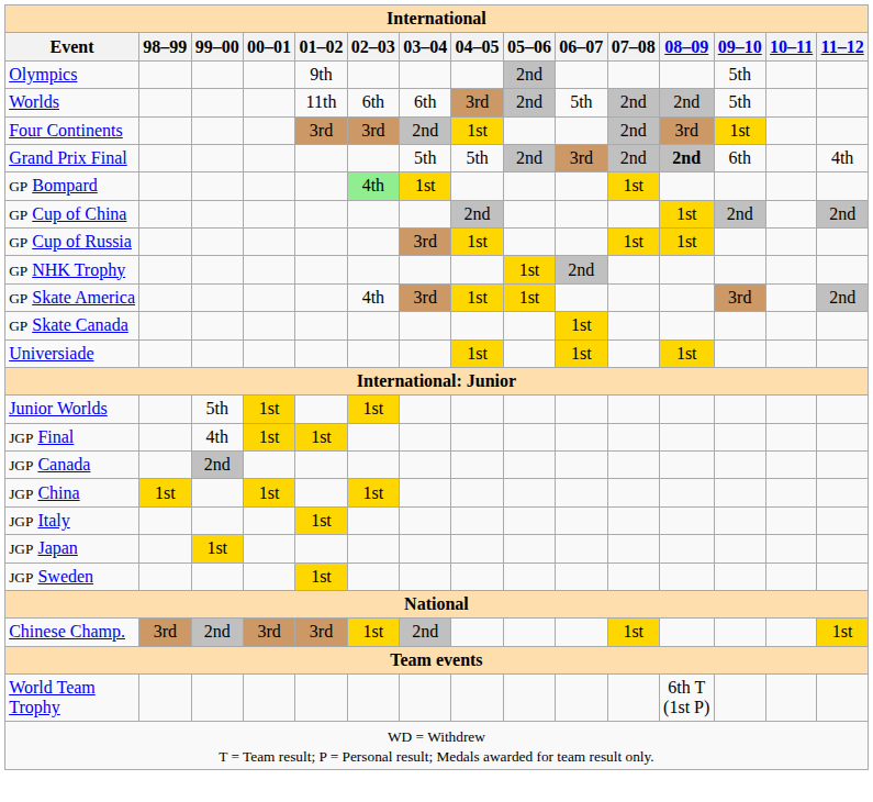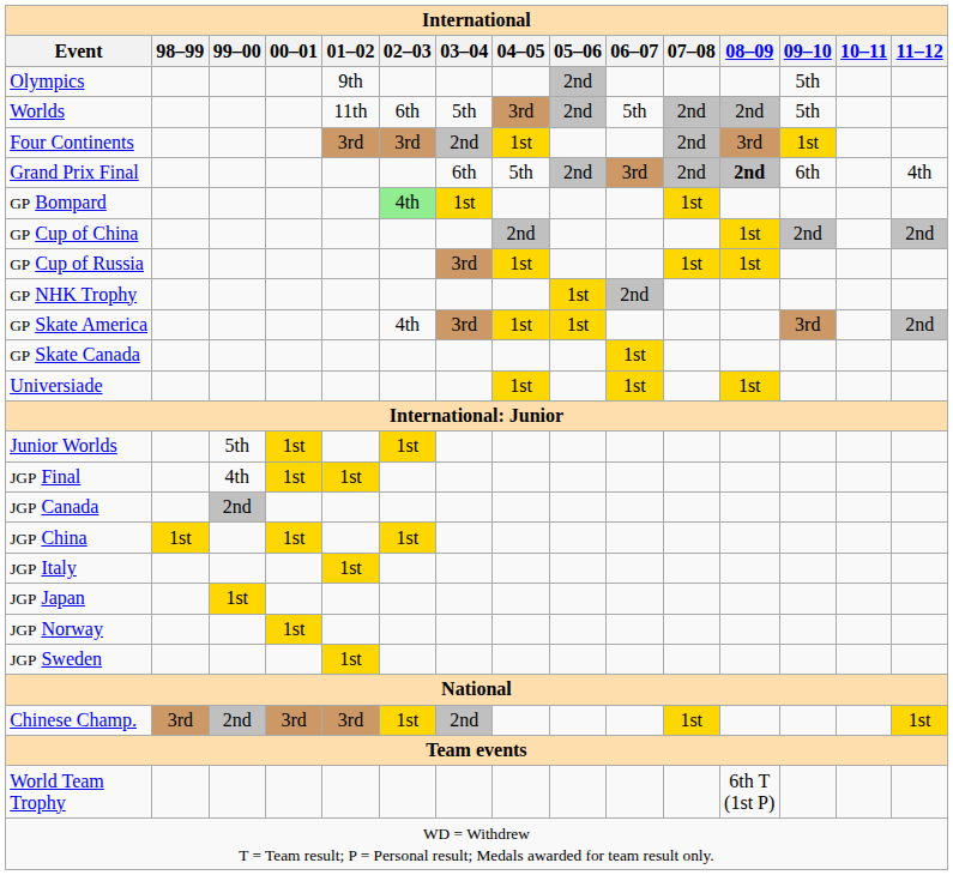Worlds | 03–04: 6th -> 5th
Grand Prix Final | 03–04: 5th -> 6th
+ row: JGP Norway | 1st
